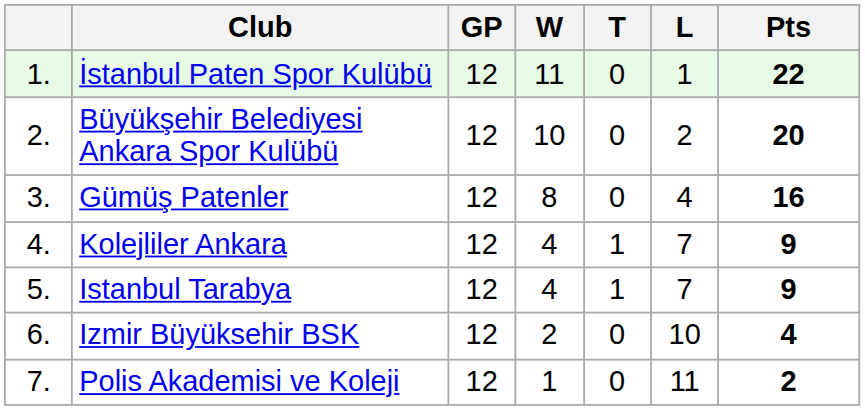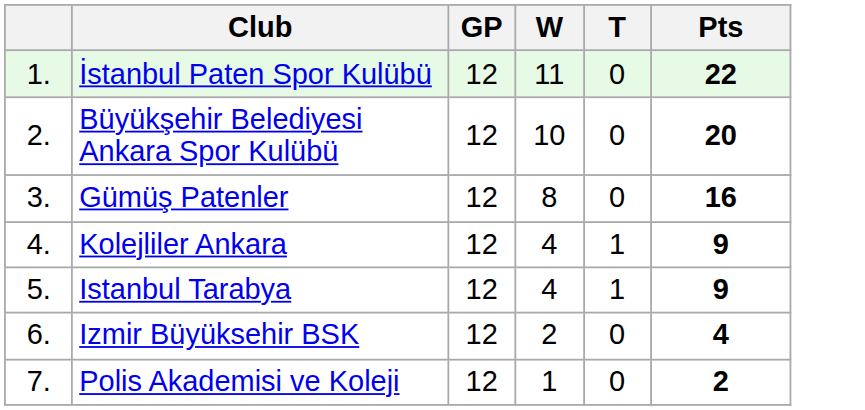- column: L | 1 | 2 | 4 | 7 | 7 | 10 | 11
